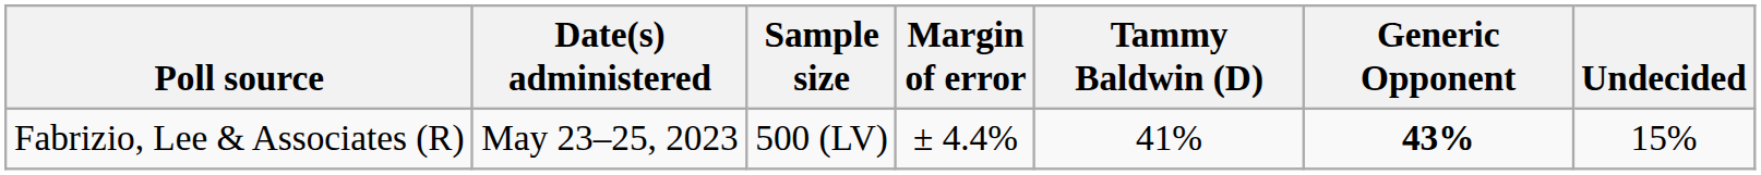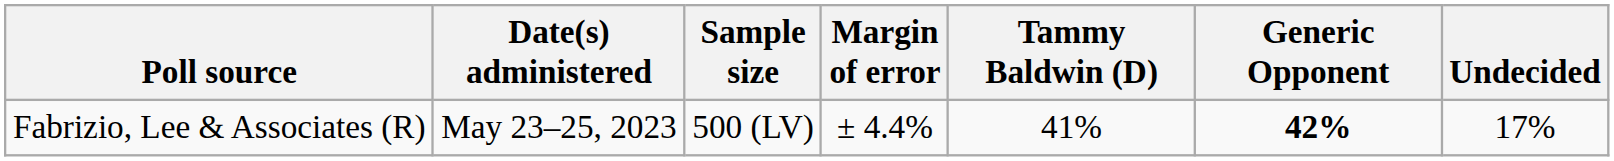Fabrizio, Lee & Associates (R) | Generic Opponent: 43% -> 42%
Fabrizio, Lee & Associates (R) | Undecided: 15% -> 17%
